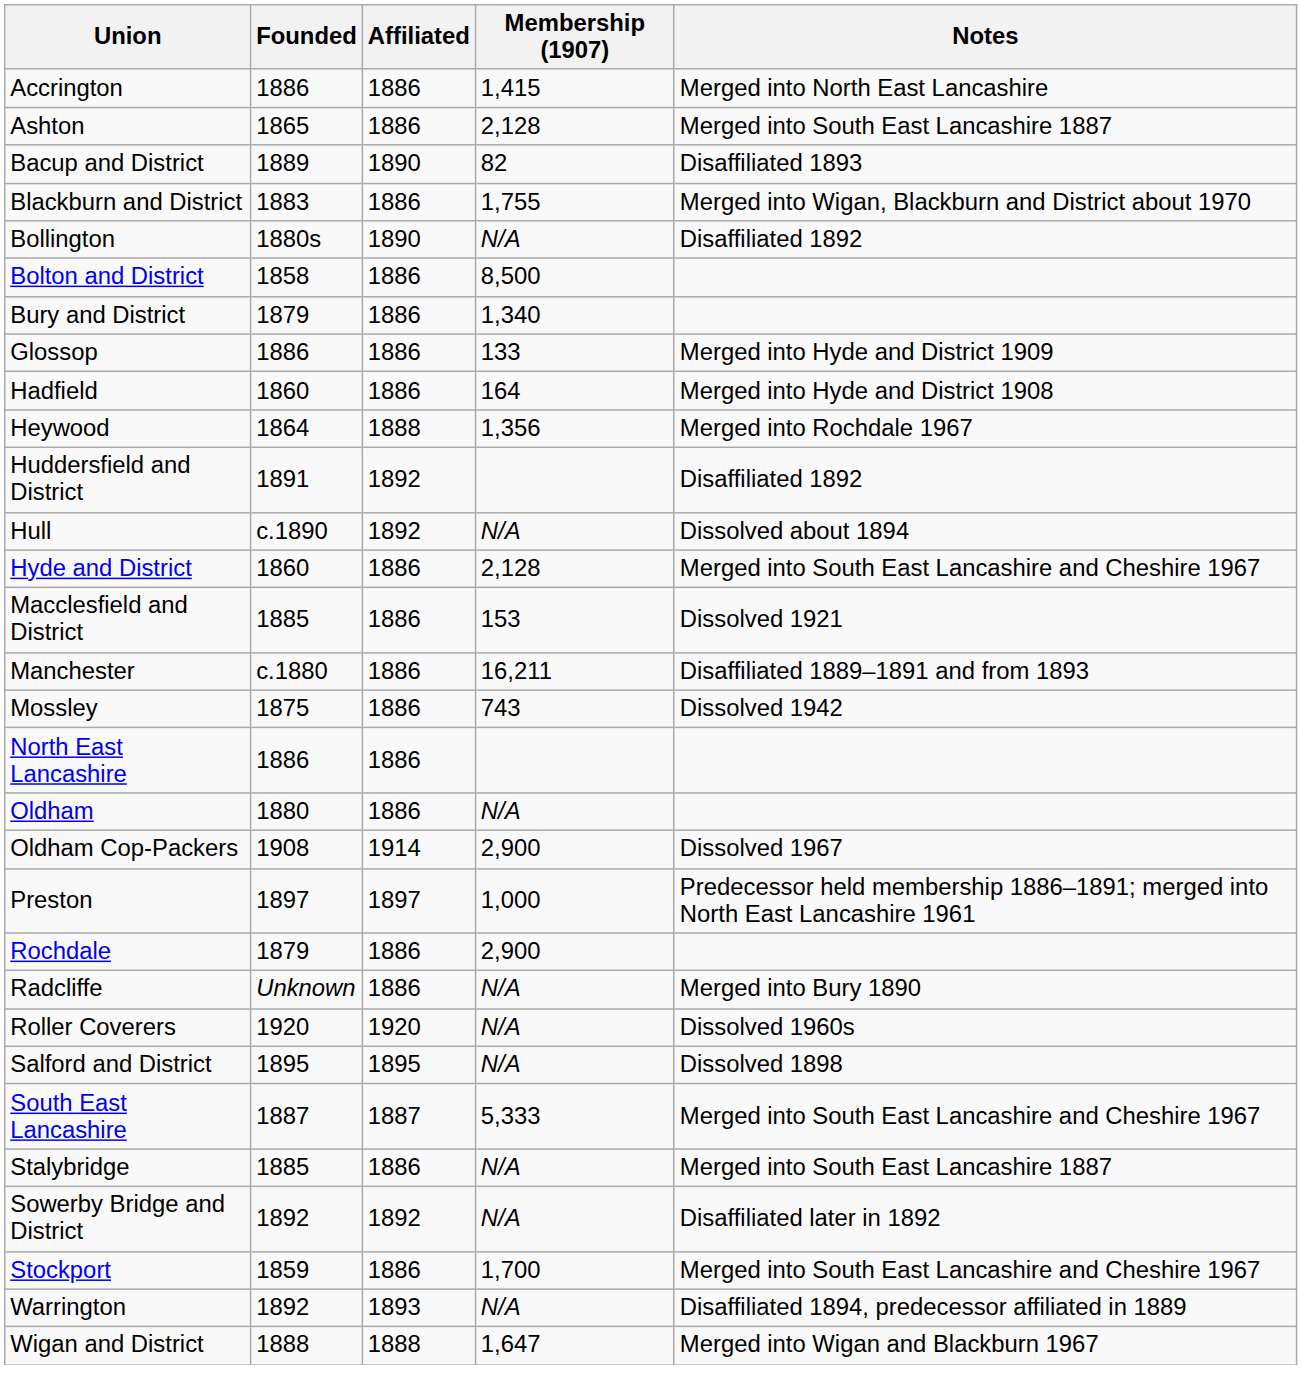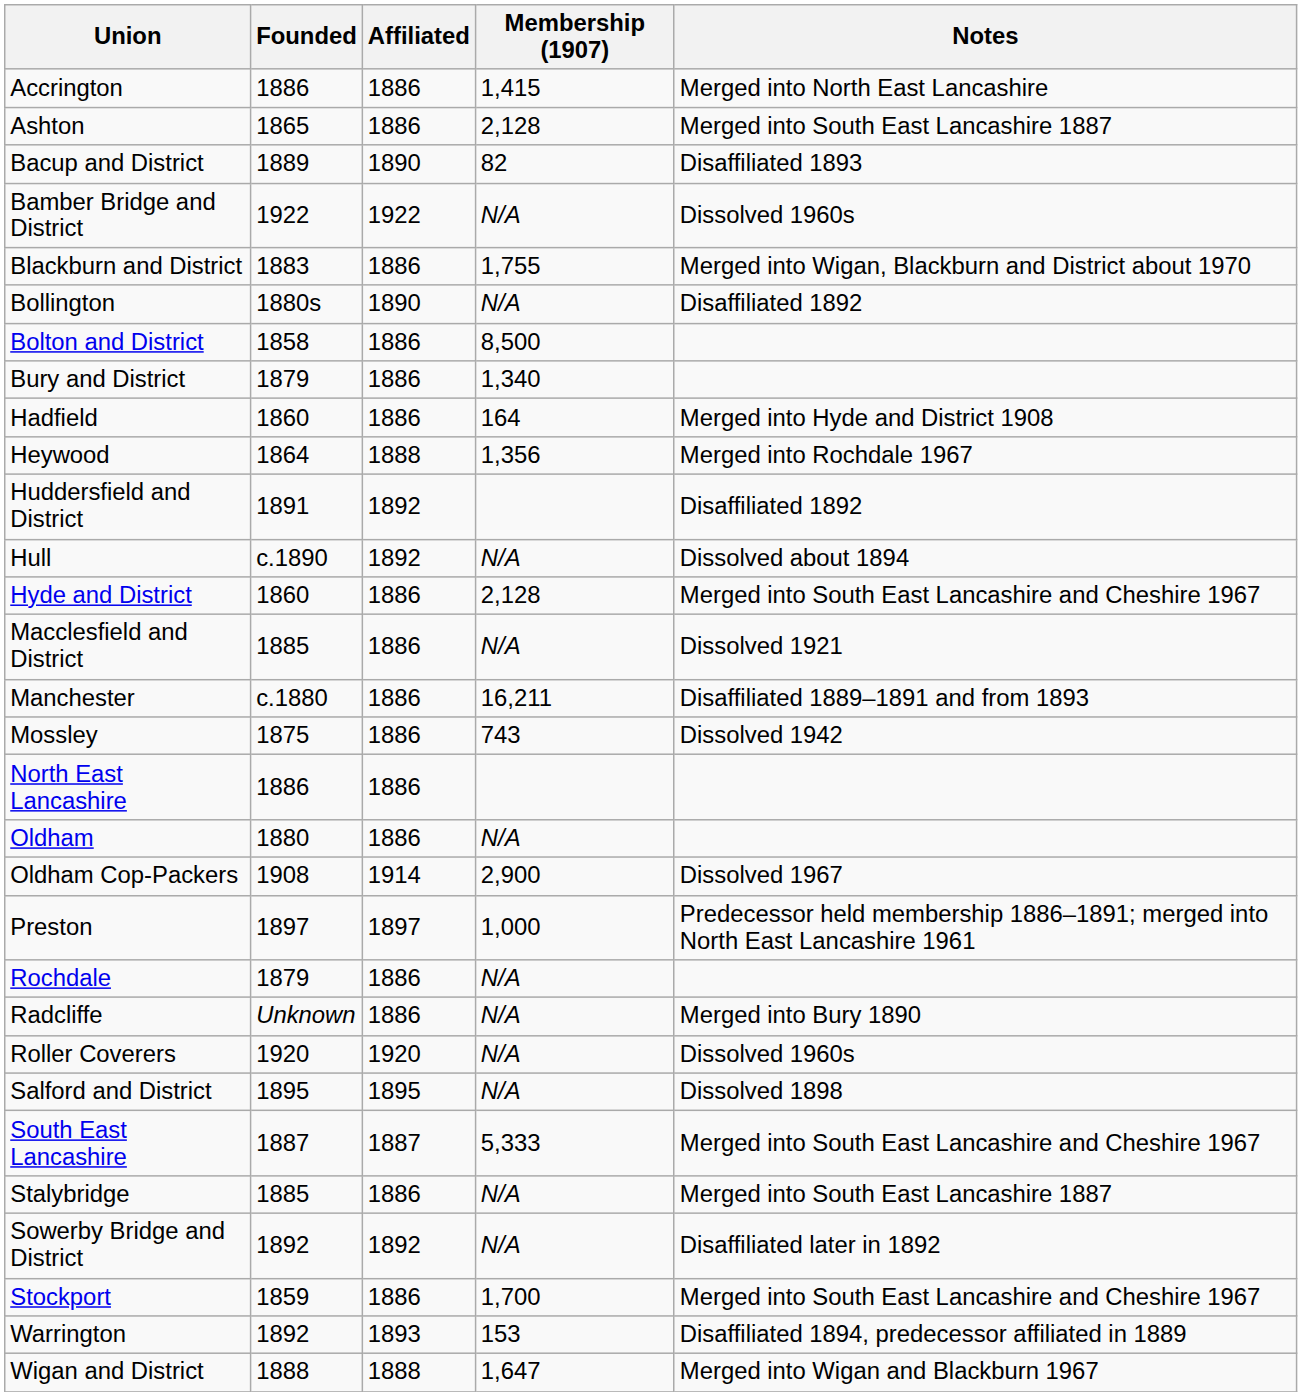+ row: Bamber Bridge and District | 1922 | 1922 | N/A | Dissolved 1960s
- row: Glossop | 1886 | 1886 | 133 | Merged into Hyde and District 1909
Macclesfield and District | Membership (1907): 153 -> N/A
Rochdale | Membership (1907): 2,900 -> N/A
Warrington | Membership (1907): N/A -> 153
